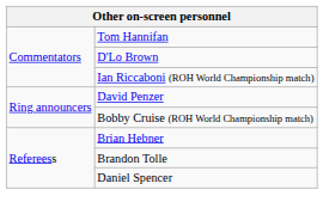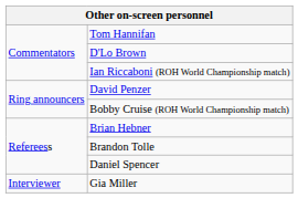+ row: Interviewer | Gia Miller
